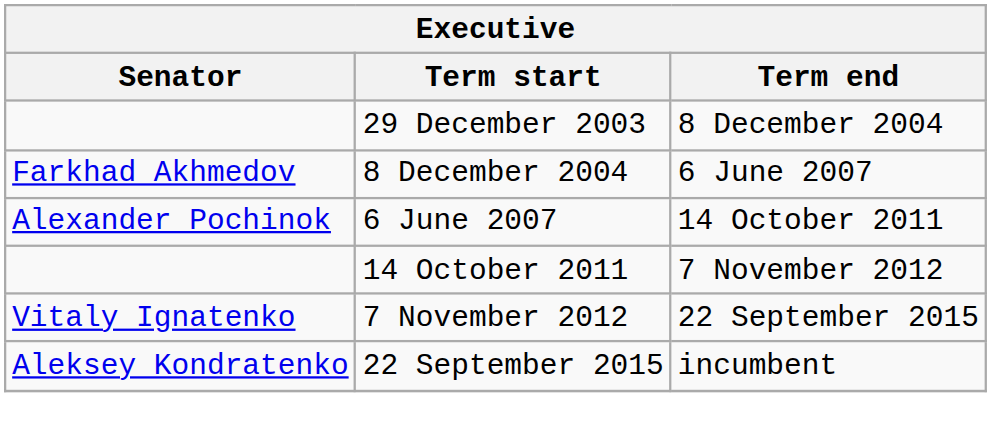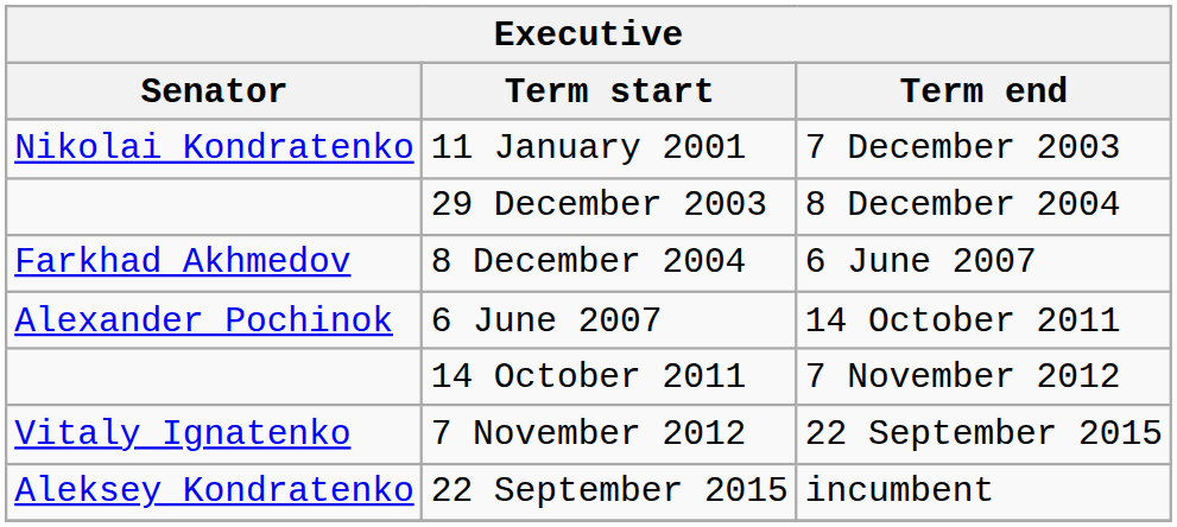+ row: Nikolai Kondratenko | 11 January 2001 | 7 December 2003
